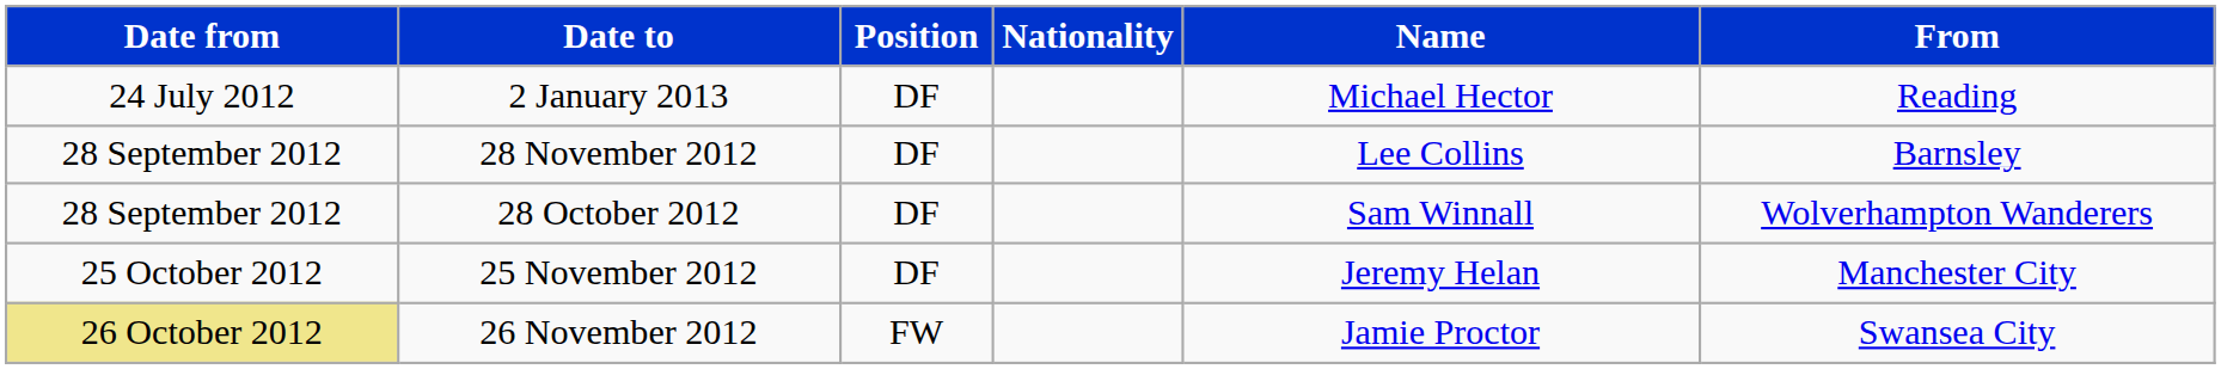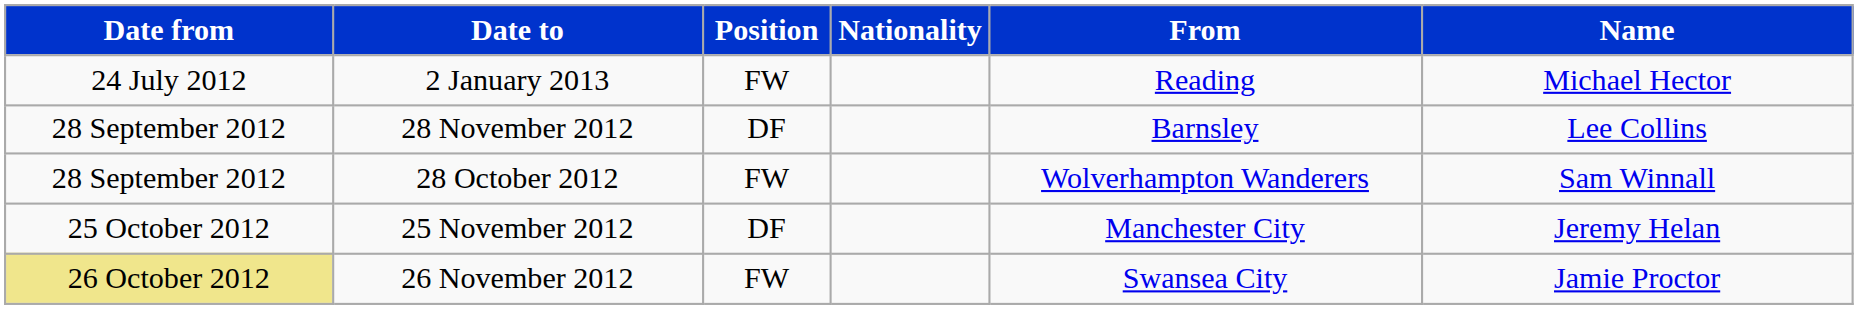columns swapped: Name <-> From
2 January 2013 | Position: DF -> FW
28 October 2012 | Position: DF -> FW
